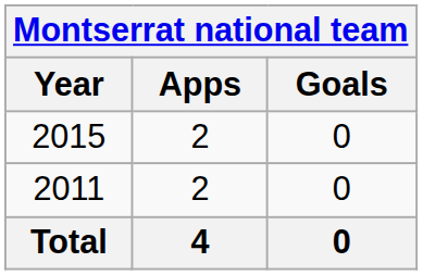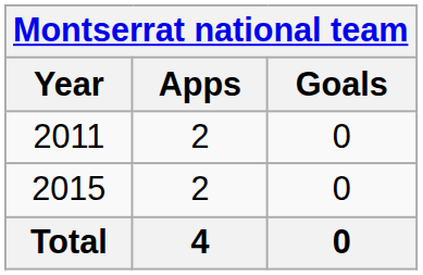rows swapped: 2011 <-> 2015
